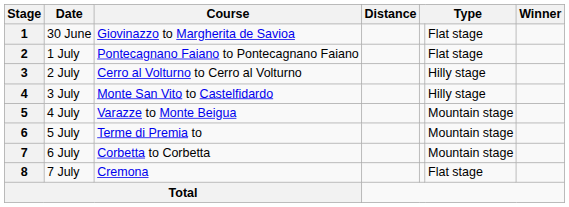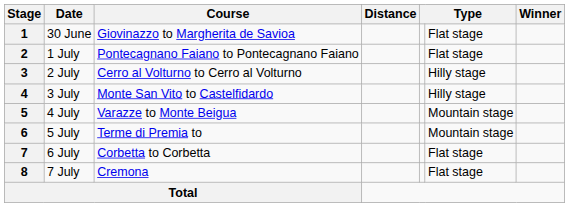7 | column 6: Mountain stage -> Flat stage
